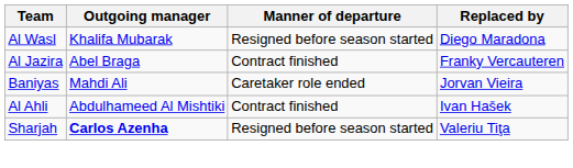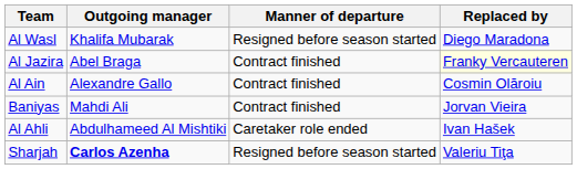Al Jazira | Replaced by: no background -> lightyellow background
+ row: Al Ain | Alexandre Gallo | Contract finished | Cosmin Olăroiu
Baniyas | Manner of departure: Caretaker role ended -> Contract finished
Al Ahli | Manner of departure: Contract finished -> Caretaker role ended
